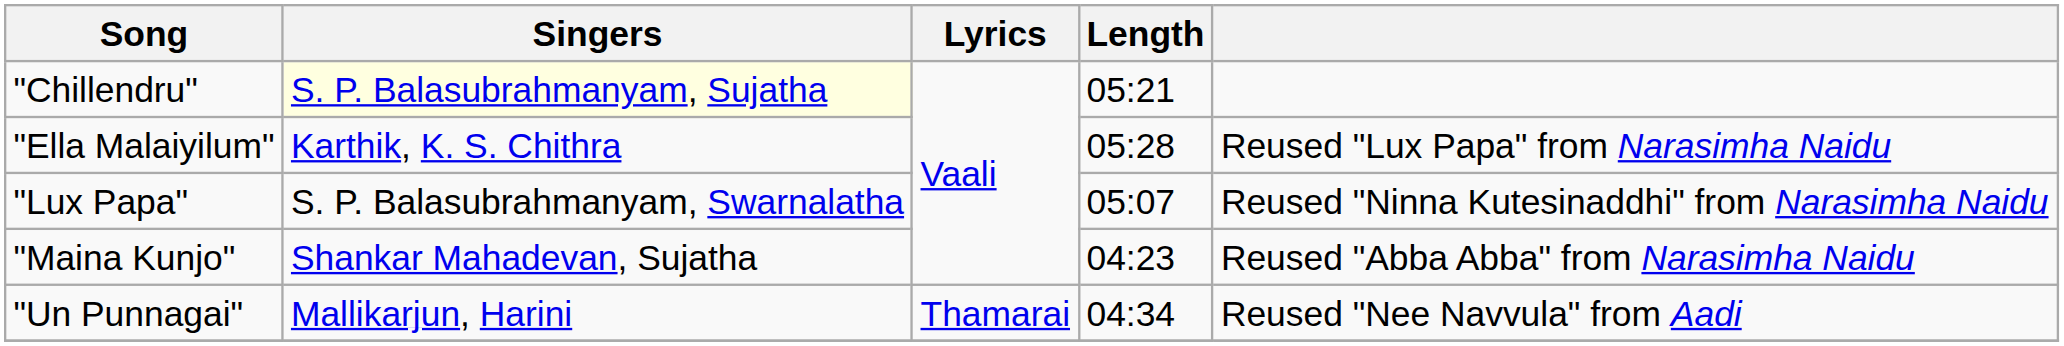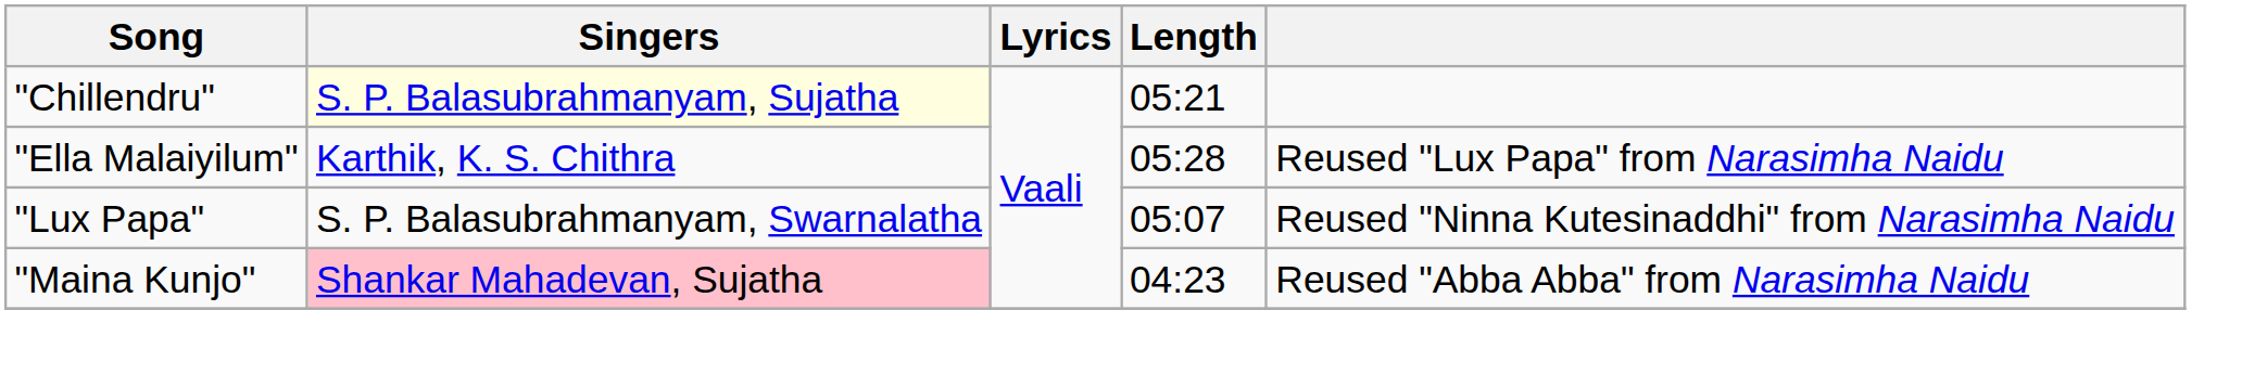"Maina Kunjo" | Singers: no background -> pink background
- row: "Un Punnagai" | Mallikarjun, Harini | Thamarai | 04:34 | Reused "Nee Navvula" from Aadi
